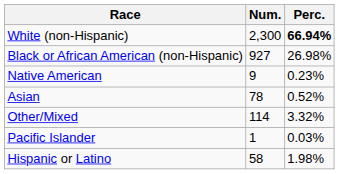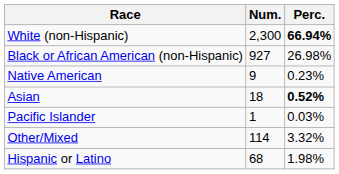Asian | Num.: 78 -> 18
Asian | Perc.: normal -> bold
rows swapped: Pacific Islander <-> Other/Mixed
Hispanic or Latino | Num.: 58 -> 68
